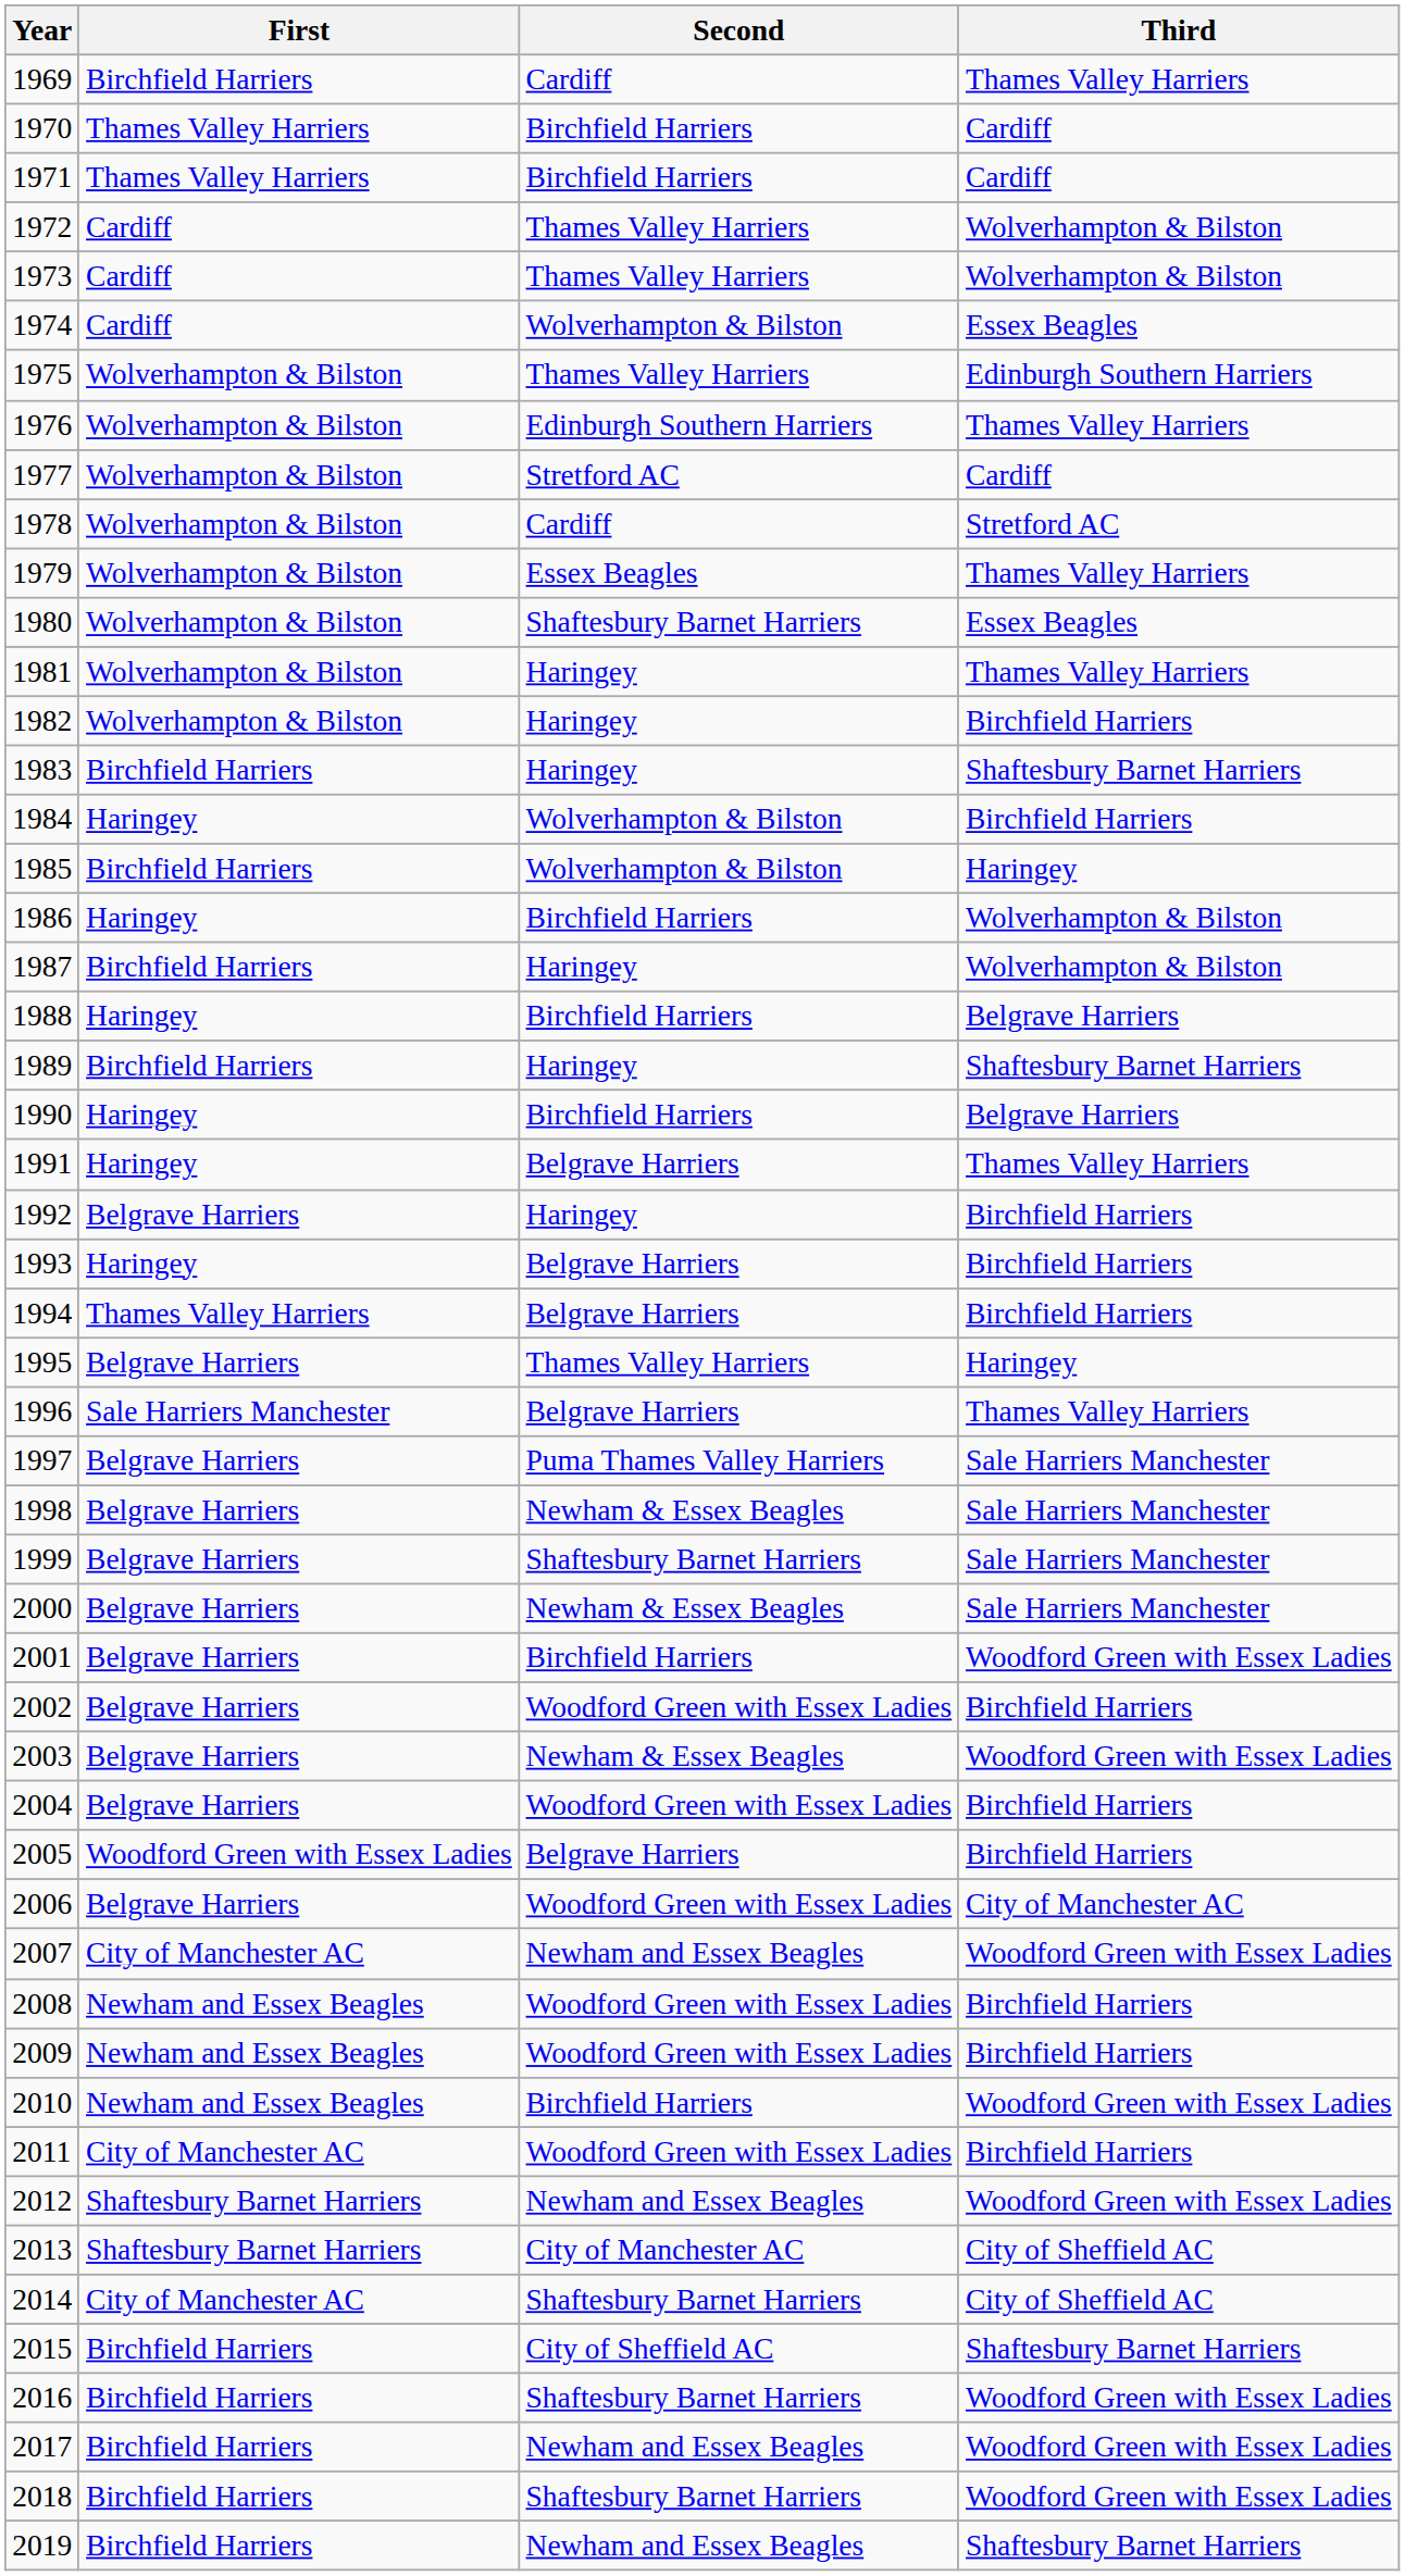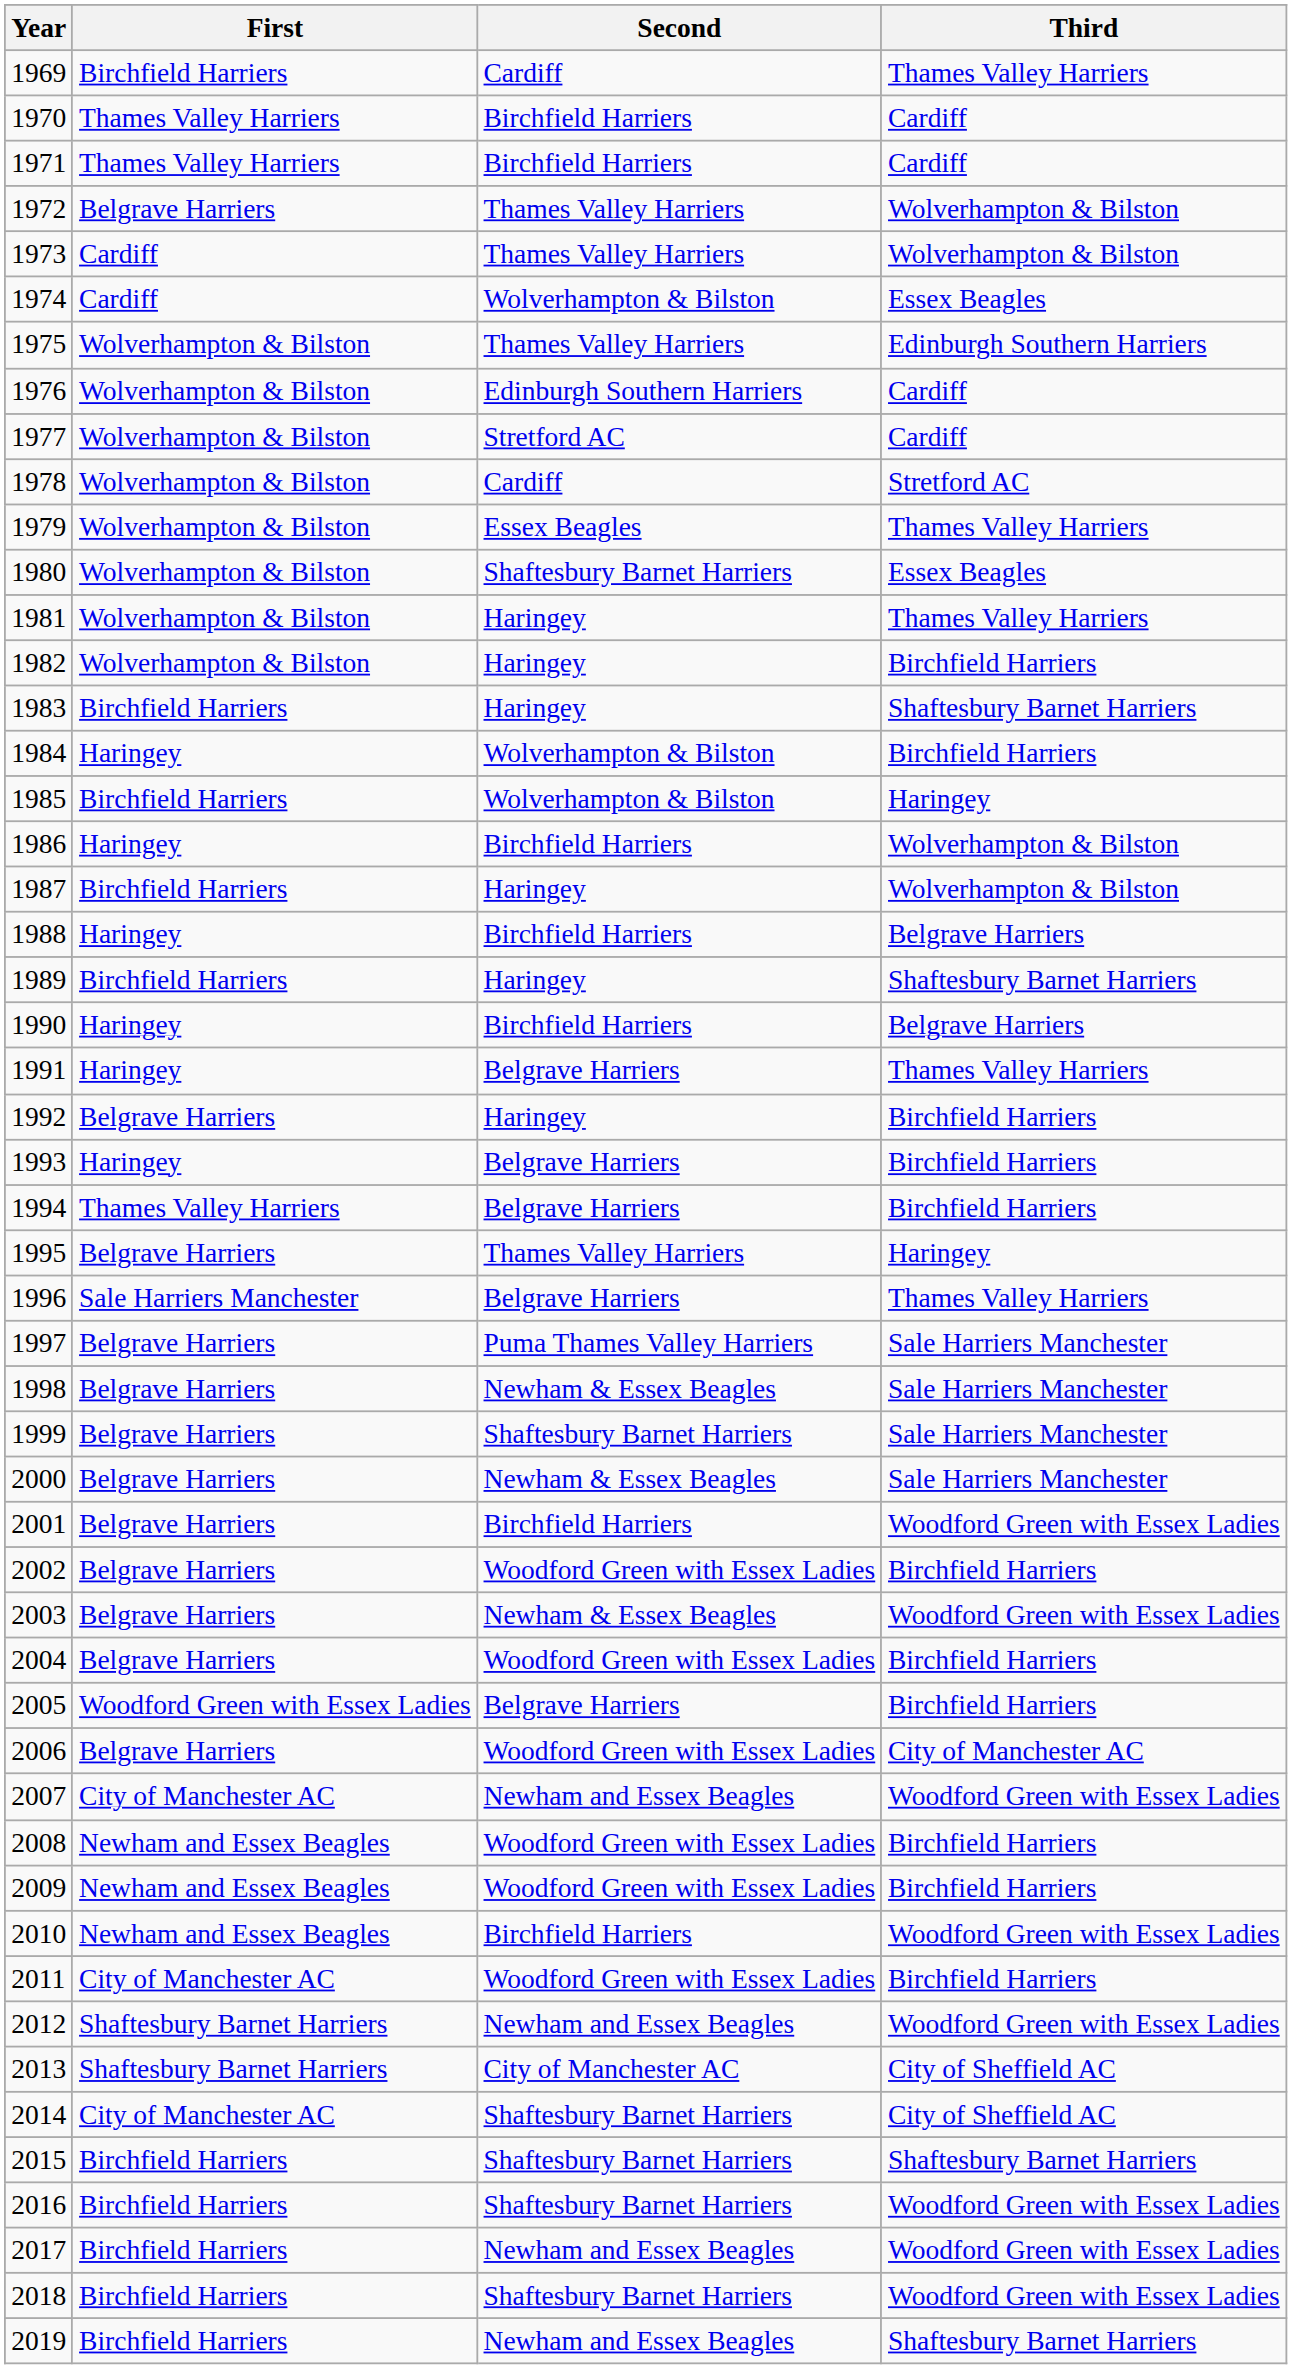1972 | First: Cardiff -> Belgrave Harriers
1976 | Third: Thames Valley Harriers -> Cardiff
2015 | Second: City of Sheffield AC -> Shaftesbury Barnet Harriers
